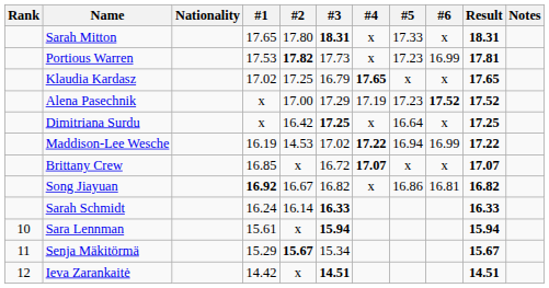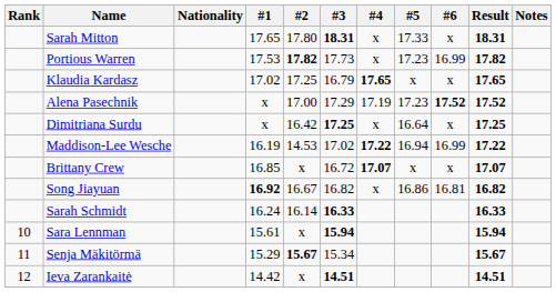Portious Warren | Result: 17.81 -> 17.82
